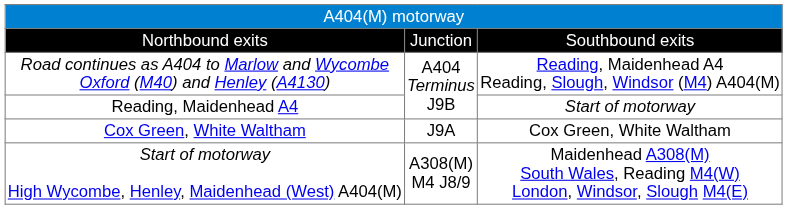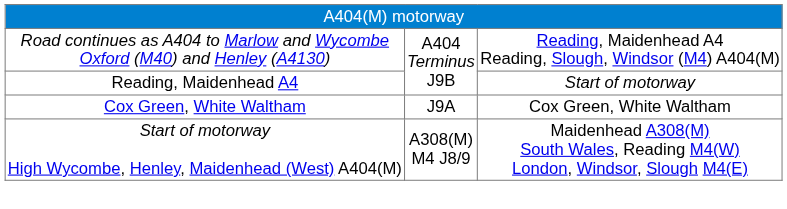- row: Northbound exits | Junction | Southbound exits
